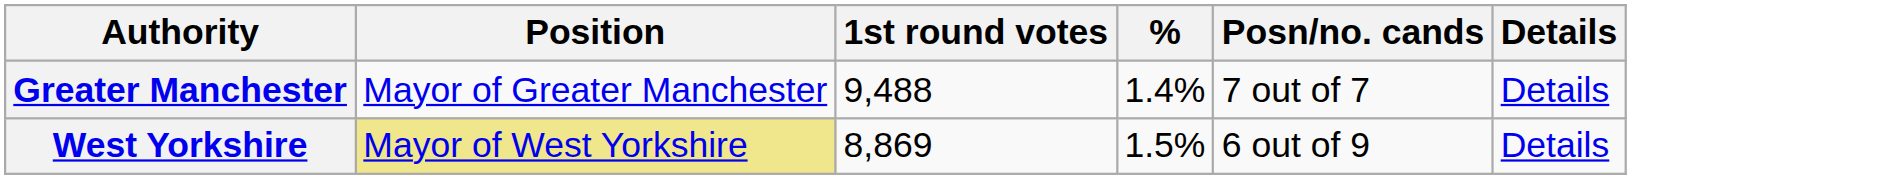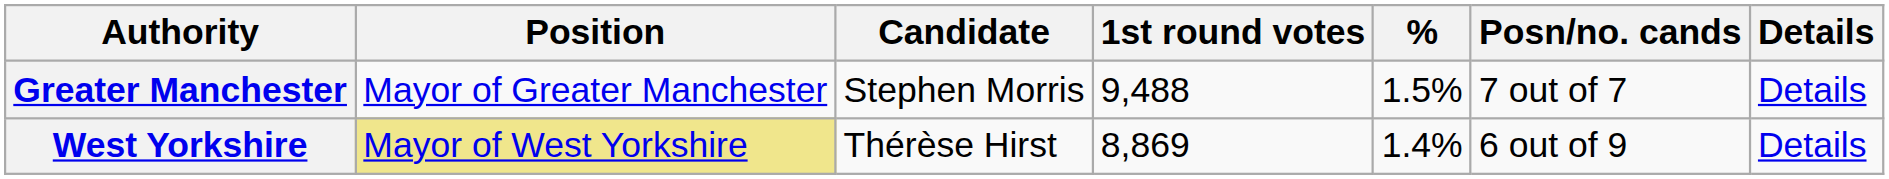+ column: Candidate | Stephen Morris | Thérèse Hirst
Greater Manchester | %: 1.4% -> 1.5%
West Yorkshire | %: 1.5% -> 1.4%
